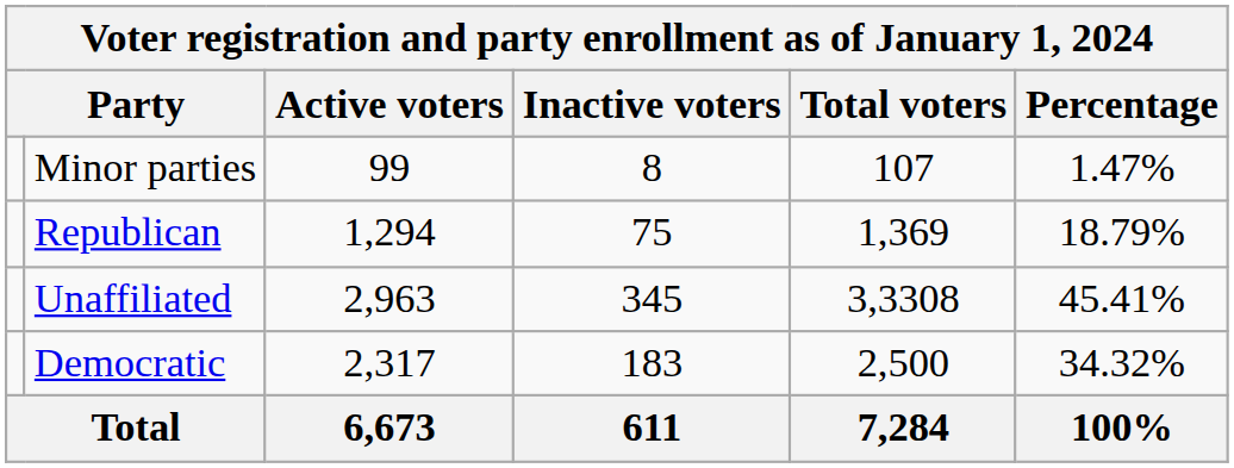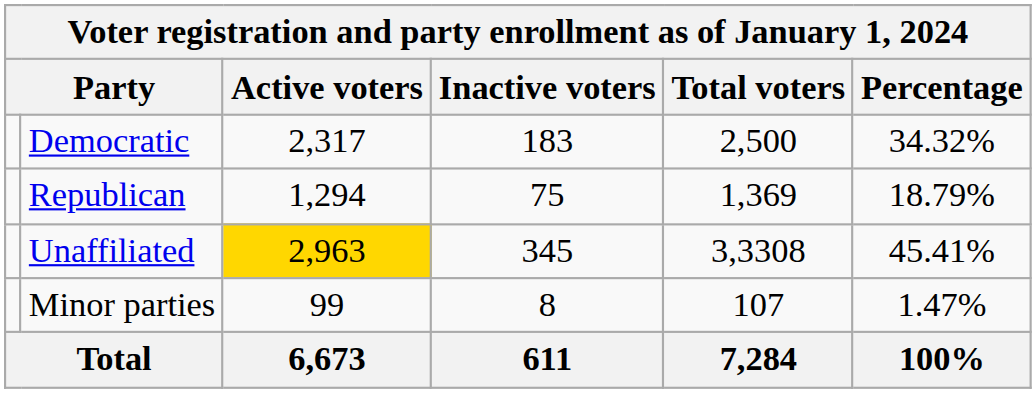rows swapped: Democratic <-> Minor parties
Unaffiliated | Active voters: no background -> gold background
